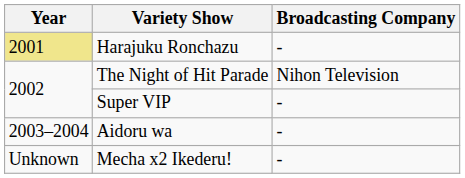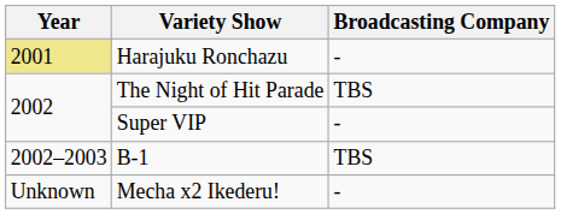The Night of Hit Parade | Broadcasting Company: Nihon Television -> TBS
+ row: 2002–2003 | B-1 | TBS
- row: 2003–2004 | Aidoru wa | -
